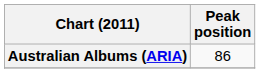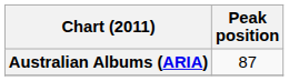Australian Albums (ARIA) | Peak position: 86 -> 87
